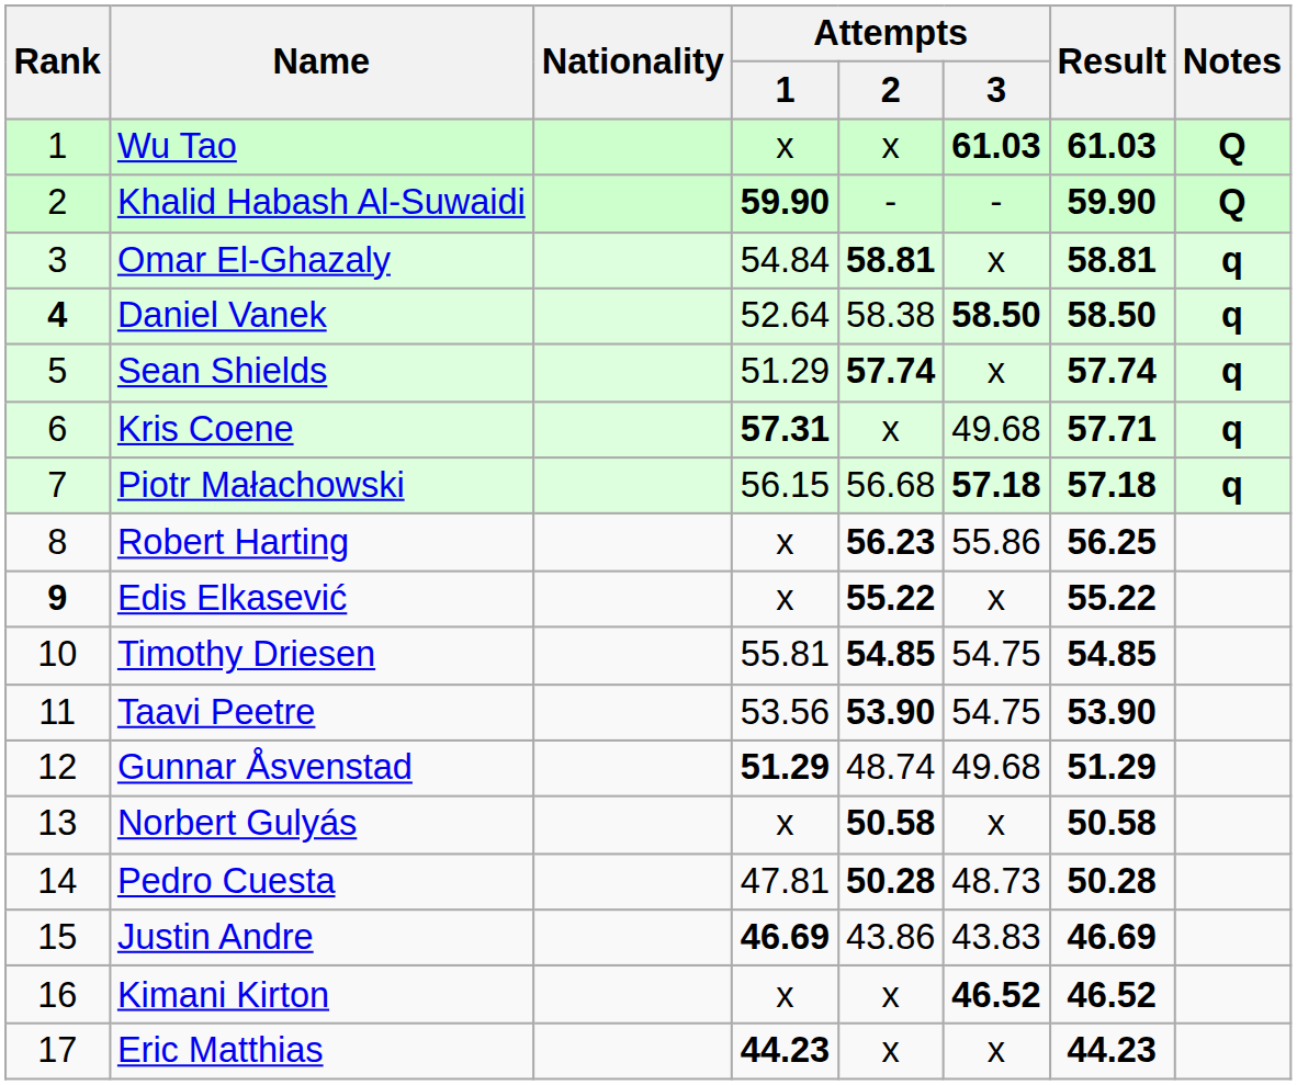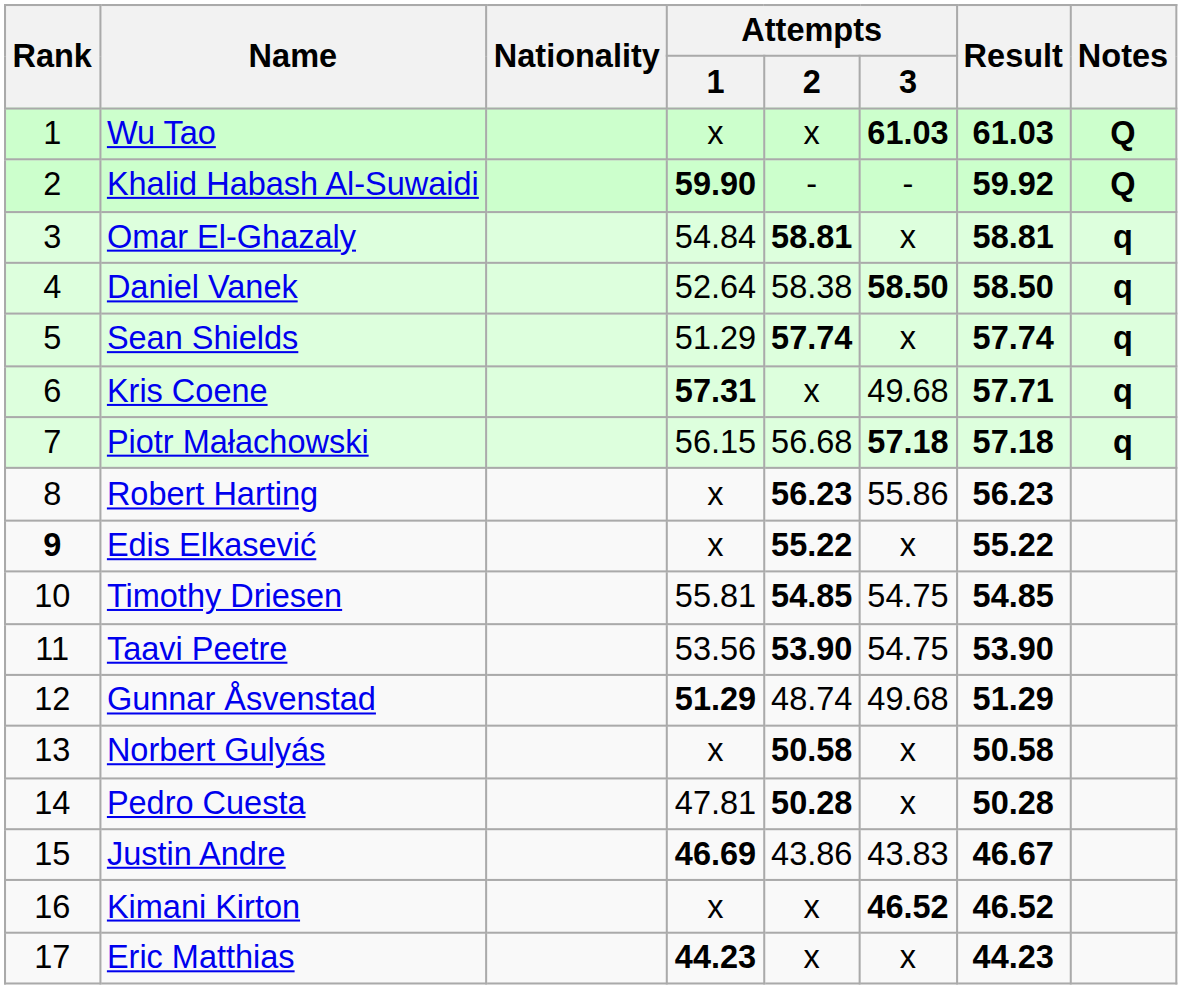Khalid Habash Al-Suwaidi | Result: 59.90 -> 59.92
Daniel Vanek | Rank: bold -> normal
Robert Harting | Result: 56.25 -> 56.23
Pedro Cuesta | Attempts / 3: 48.73 -> x
Justin Andre | Result: 46.69 -> 46.67
